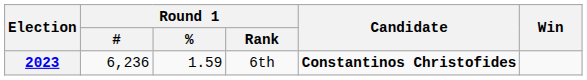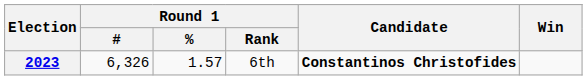2023 | Round 1 / #: 6,236 -> 6,326
2023 | Round 1 / %: 1.59 -> 1.57
